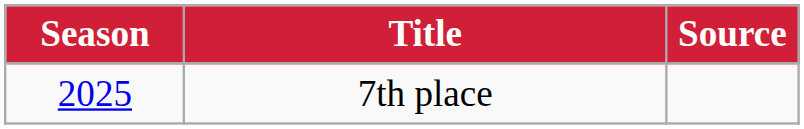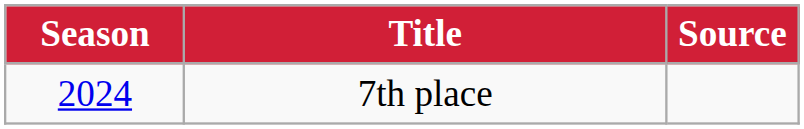7th place | Season: 2025 -> 2024
